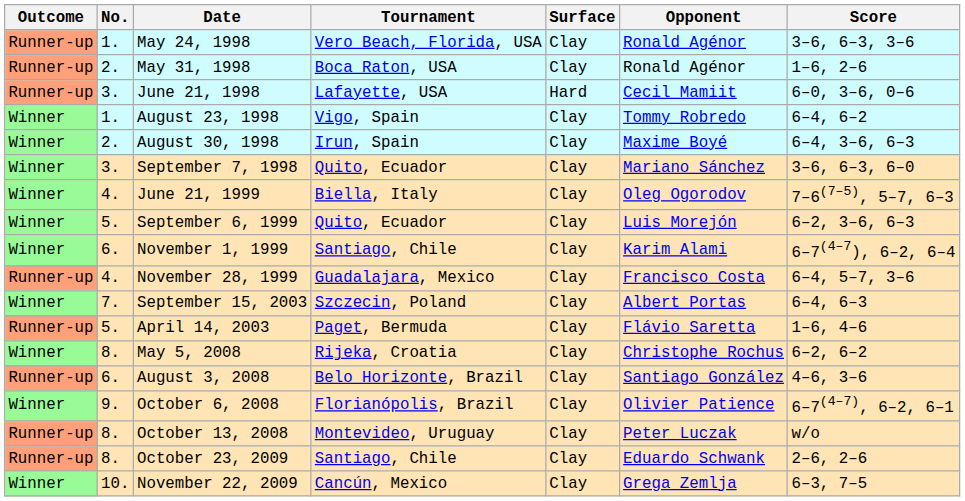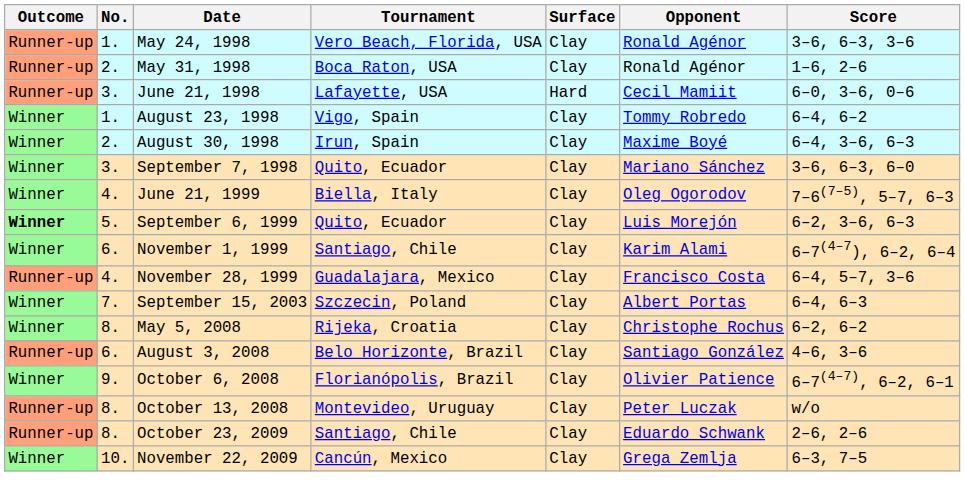September 6, 1999 | Outcome: normal -> bold
- row: Runner-up | 5. | April 14, 2003 | Paget, Bermuda | Clay | Flávio Saretta | 1–6, 4–6
